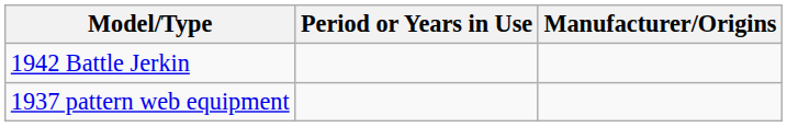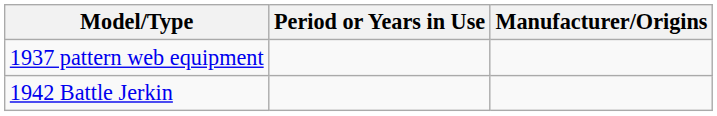rows swapped: 1937 pattern web equipment <-> 1942 Battle Jerkin
